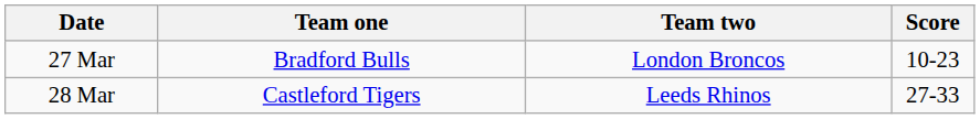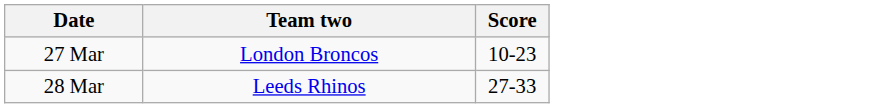- column: Team one | Bradford Bulls | Castleford Tigers
